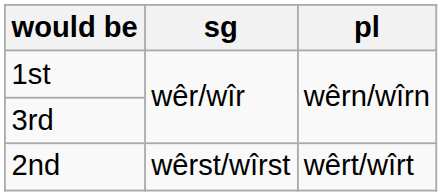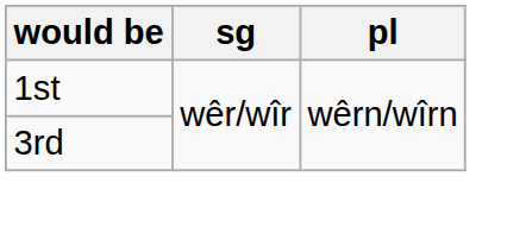- row: 2nd | wêrst/wîrst | wêrt/wîrt
